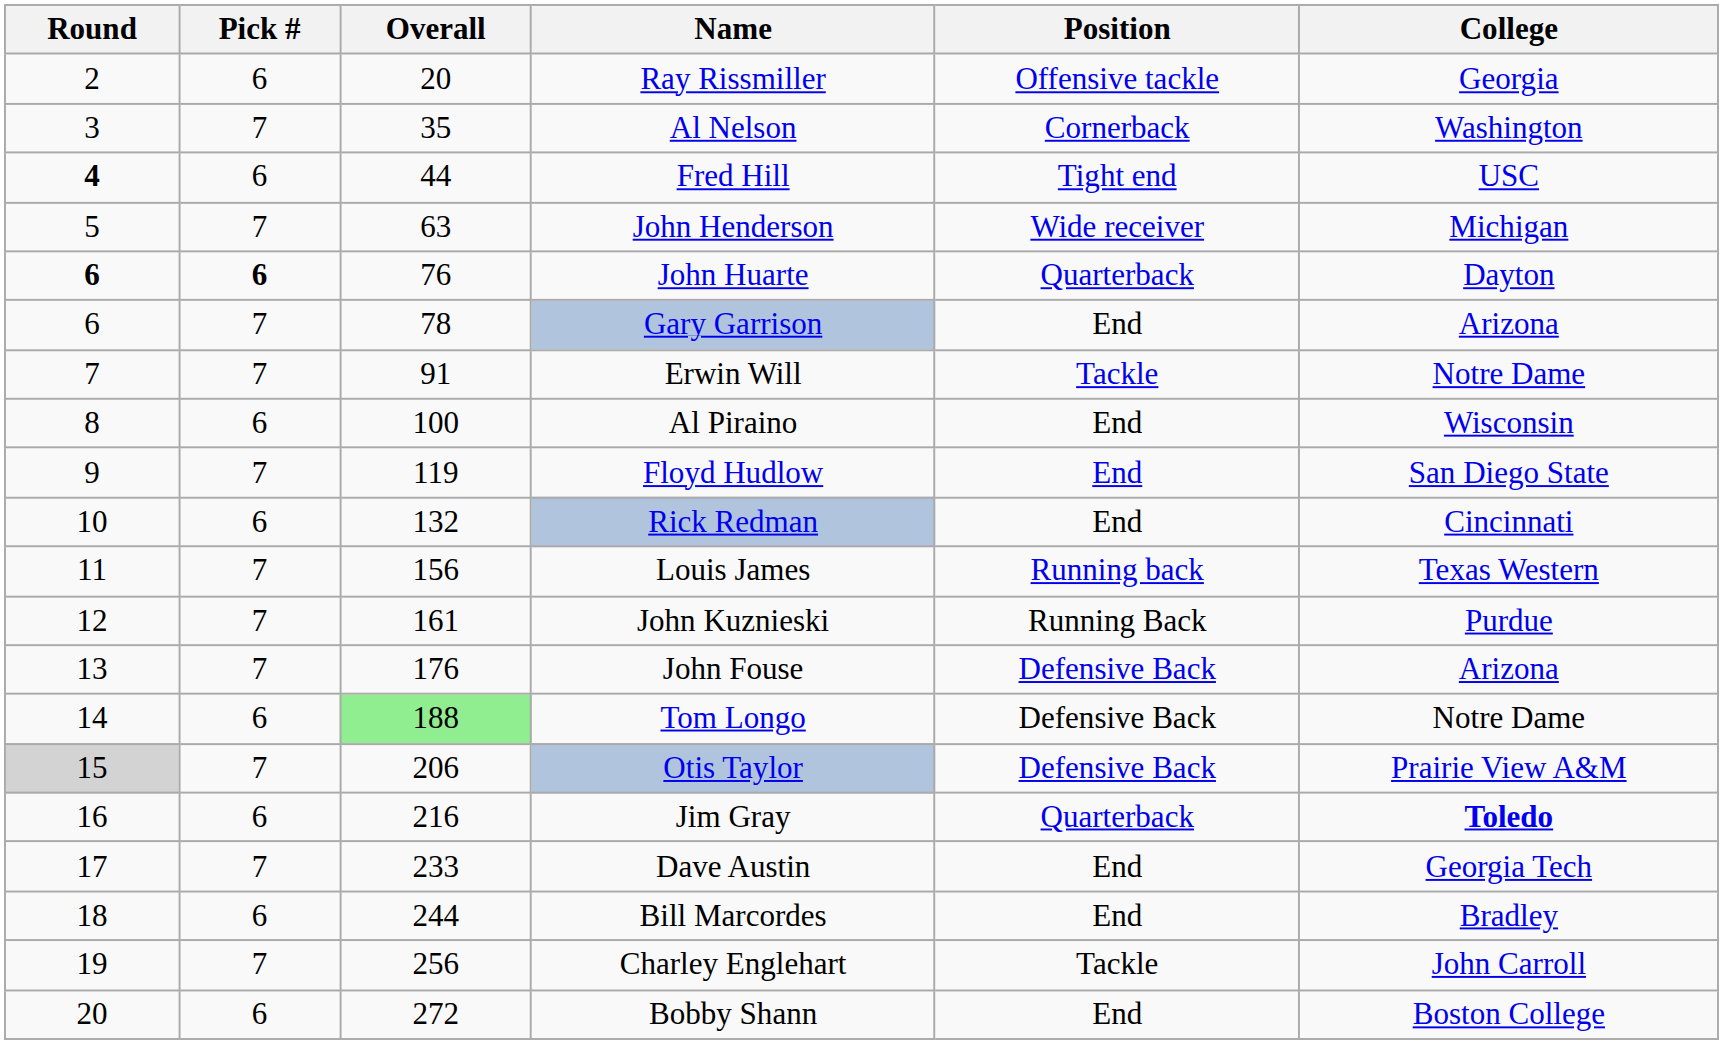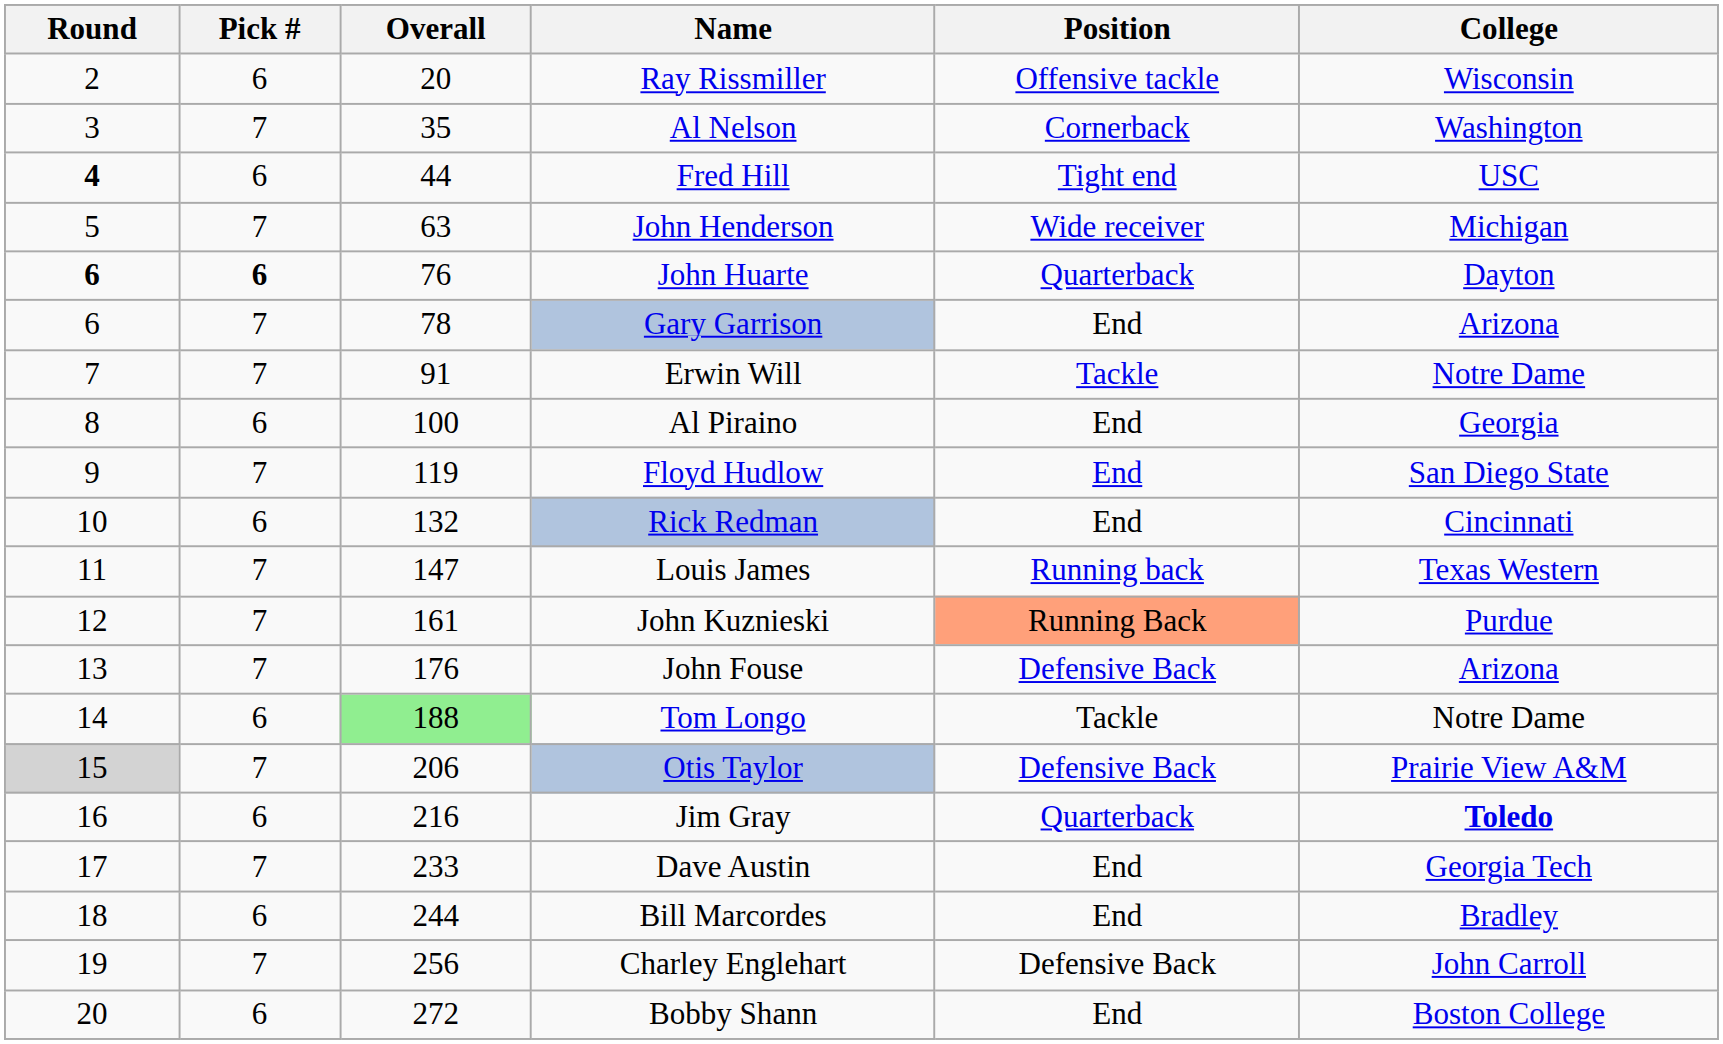Ray Rissmiller | College: Georgia -> Wisconsin
Al Piraino | College: Wisconsin -> Georgia
Louis James | Overall: 156 -> 147
John Kuznieski | Position: no background -> lightsalmon background
Tom Longo | Position: Defensive Back -> Tackle
Charley Englehart | Position: Tackle -> Defensive Back
